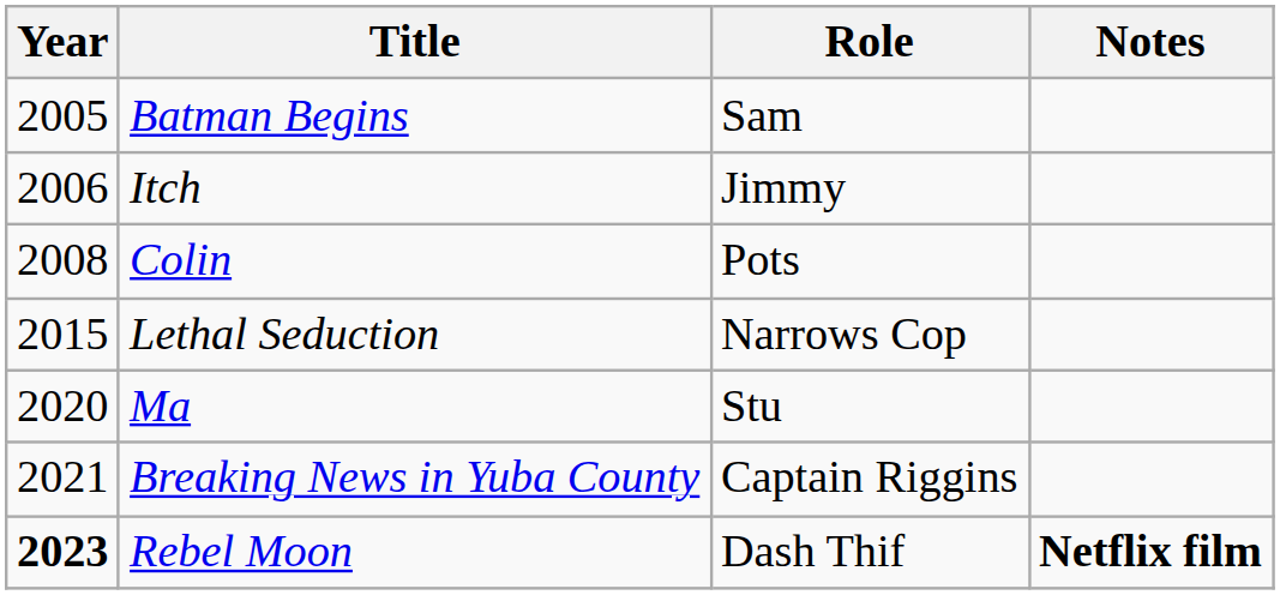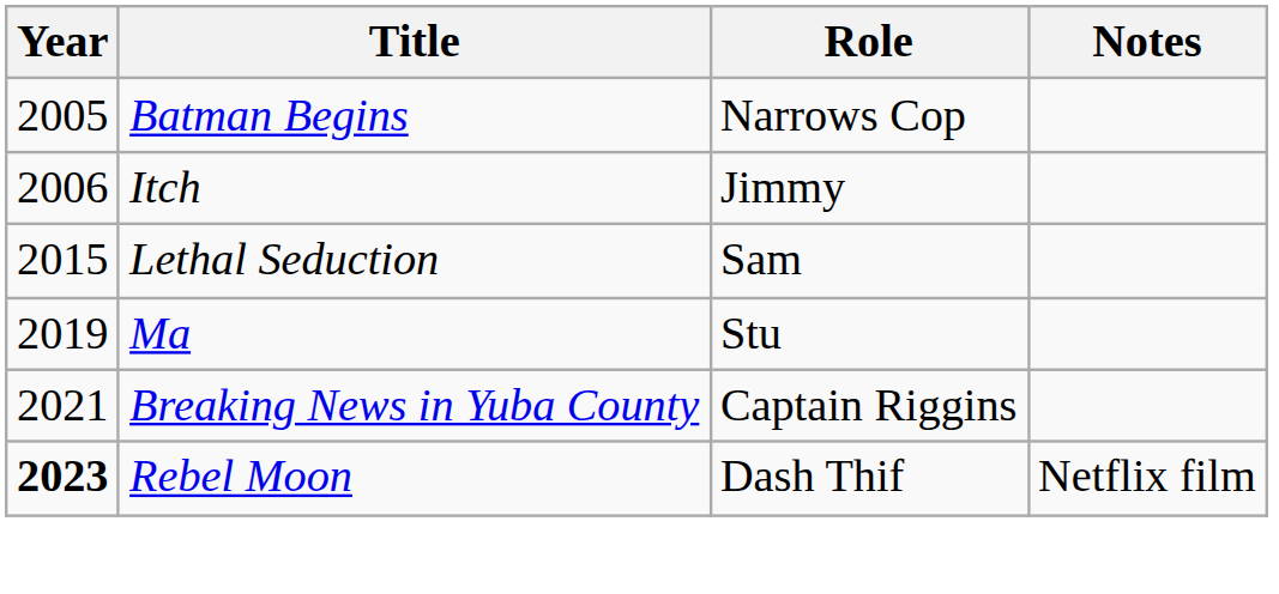Batman Begins | Role: Sam -> Narrows Cop
- row: 2008 | Colin | Pots
Lethal Seduction | Role: Narrows Cop -> Sam
Ma | Year: 2020 -> 2019
Rebel Moon | Notes: bold -> normal
